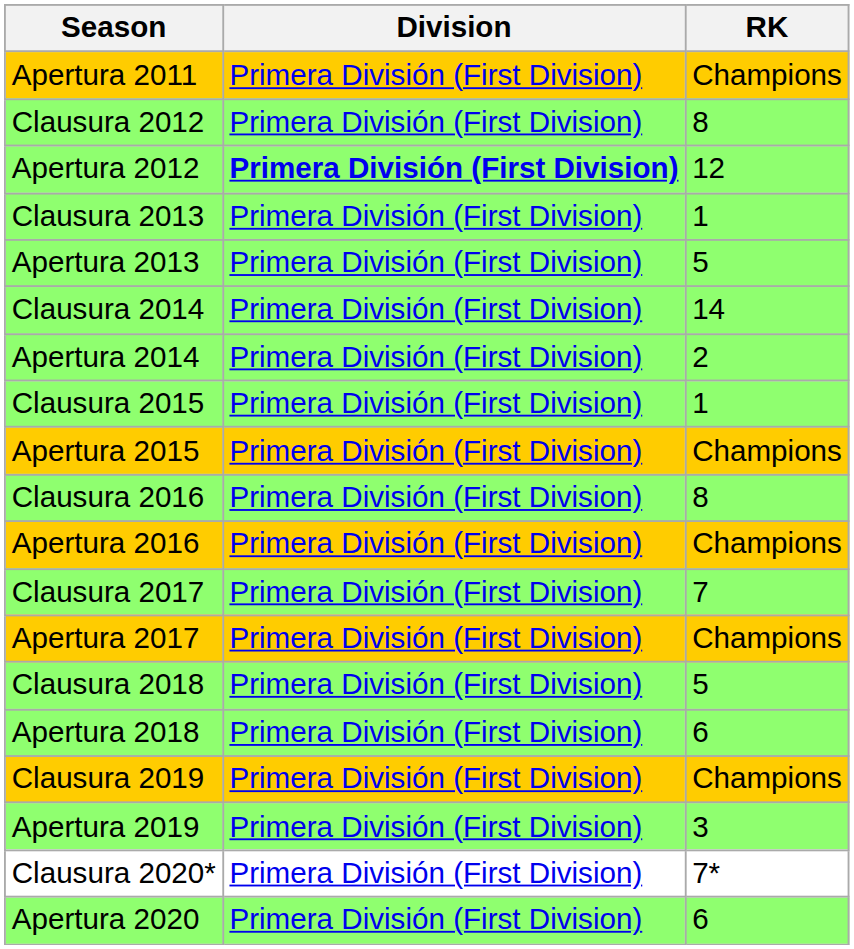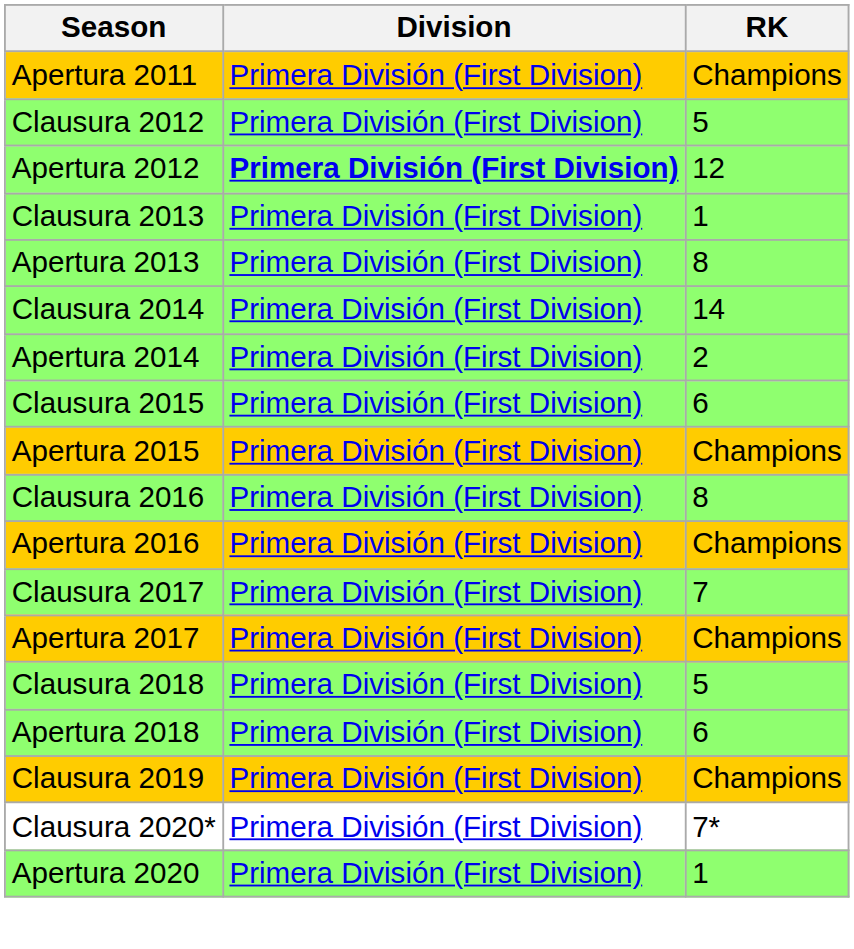Clausura 2012 | RK: 8 -> 5
Apertura 2013 | RK: 5 -> 8
Clausura 2015 | RK: 1 -> 6
- row: Apertura 2019 | Primera División (First Division) | 3
Apertura 2020 | RK: 6 -> 1
